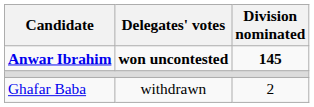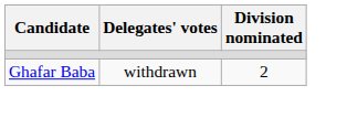- row: Anwar Ibrahim | won uncontested | 145
